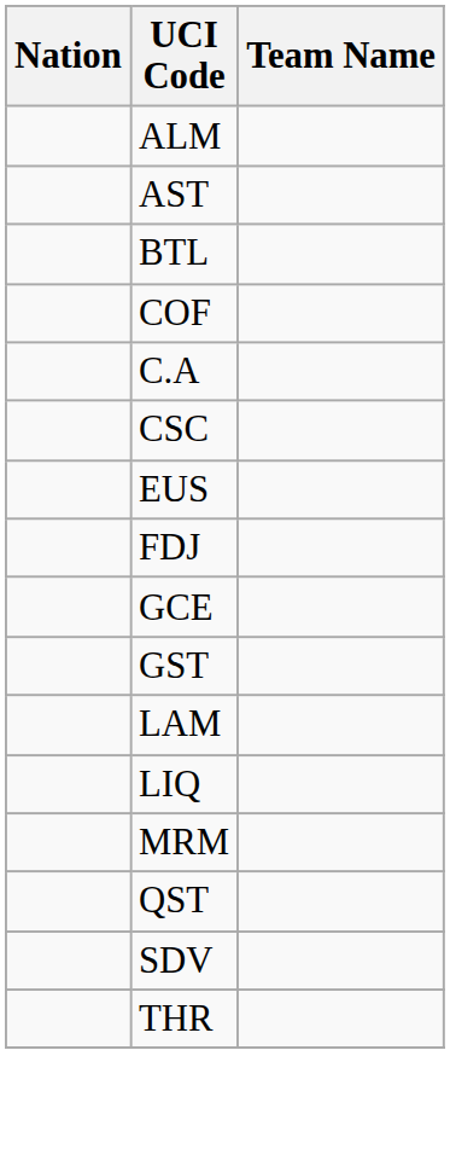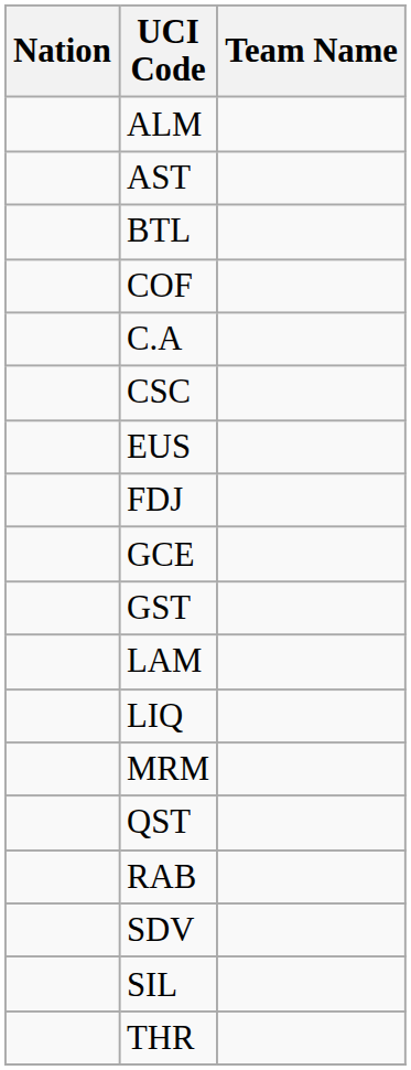+ row: RAB
+ row: SIL
